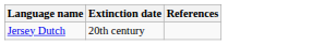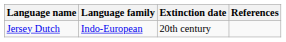+ column: Language family | Indo-European
